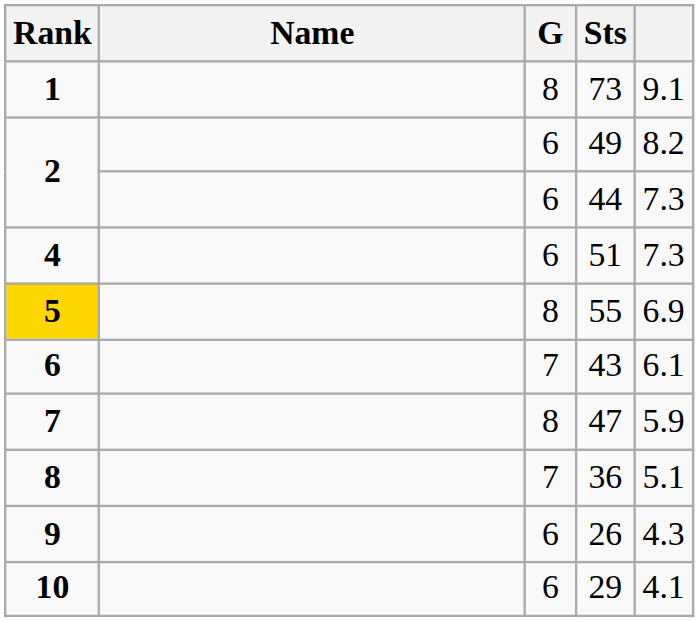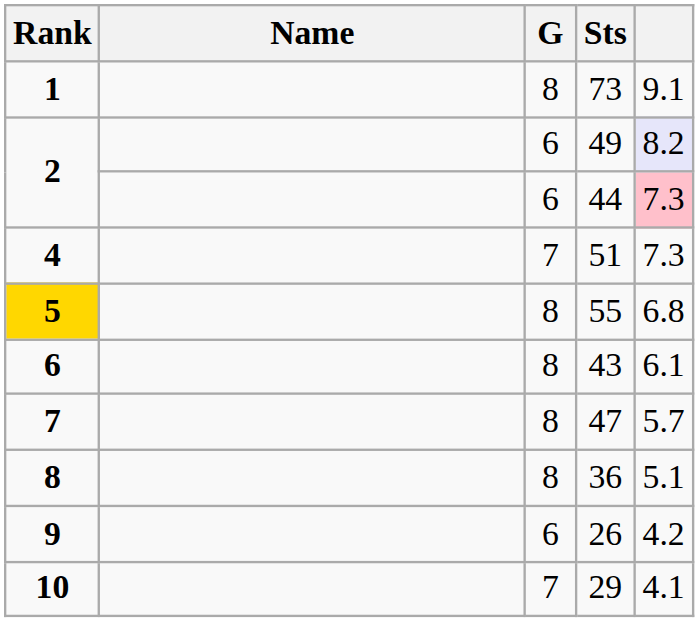49 | column 5: no background -> lavender background
44 | column 5: no background -> pink background
51 | G: 6 -> 7
55 | column 5: 6.9 -> 6.8
43 | G: 7 -> 8
47 | column 5: 5.9 -> 5.7
36 | G: 7 -> 8
26 | column 5: 4.3 -> 4.2
29 | G: 6 -> 7
